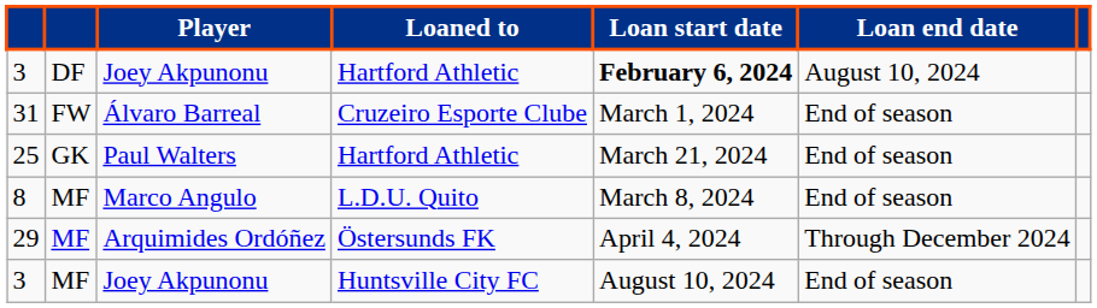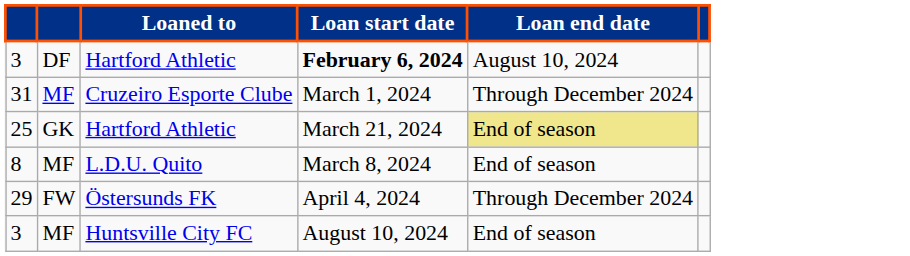- column: Player | Joey Akpunonu | Álvaro Barreal | Paul Walters | Marco Angulo | Arquimides Ordóñez | Joey Akpunonu
31 | column 2: FW -> MF
31 | Loan end date: End of season -> Through December 2024
25 | Loan end date: no background -> khaki background
29 | column 2: MF -> FW
